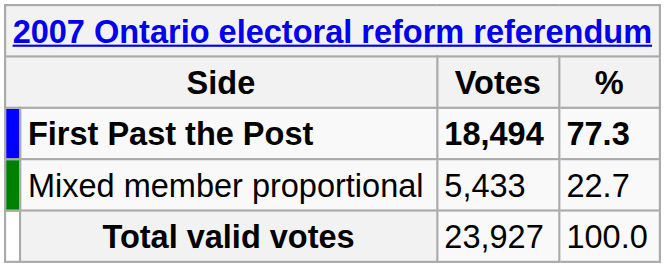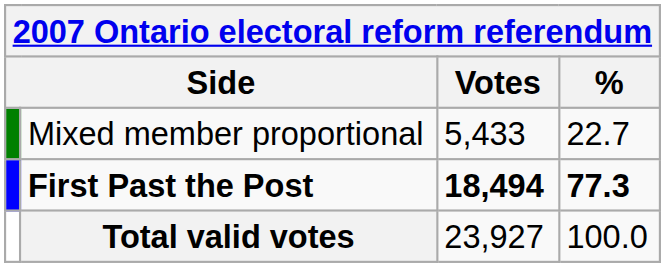rows swapped: First Past the Post <-> Mixed member proportional
